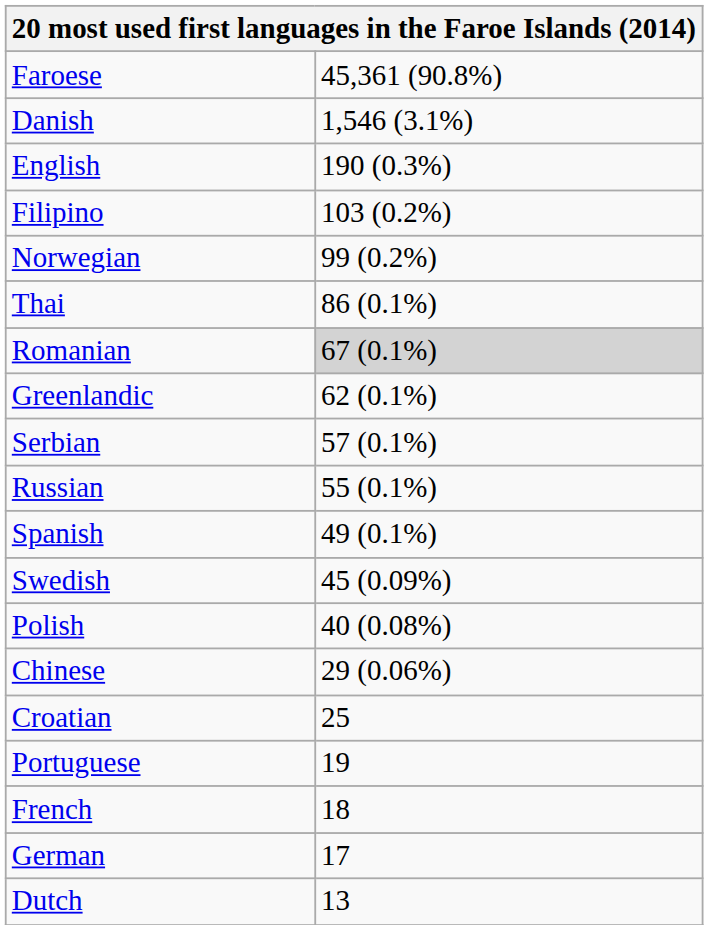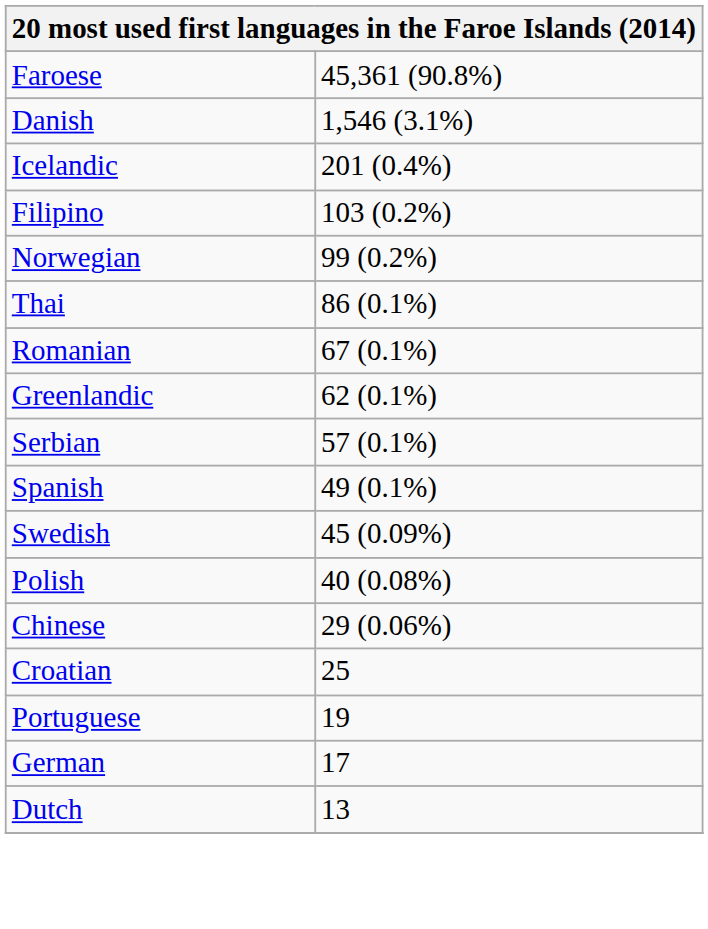+ row: Icelandic | 201 (0.4%)
- row: English | 190 (0.3%)
Romanian | column 2: lightgrey background -> no background
- row: Russian | 55 (0.1%)
- row: French | 18
